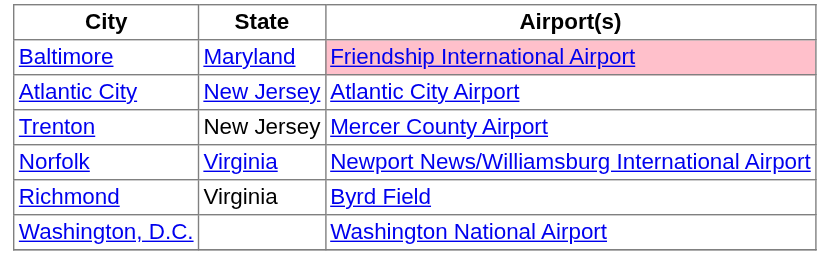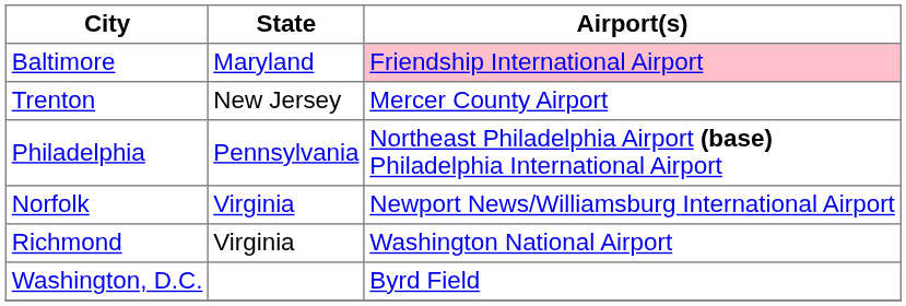- row: Atlantic City | New Jersey | Atlantic City Airport
+ row: Philadelphia | Pennsylvania | Northeast Philadelphia Airport (base) Philadelphia International Airport
Richmond | Airport(s): Byrd Field -> Washington National Airport
Washington, D.C. | Airport(s): Washington National Airport -> Byrd Field
